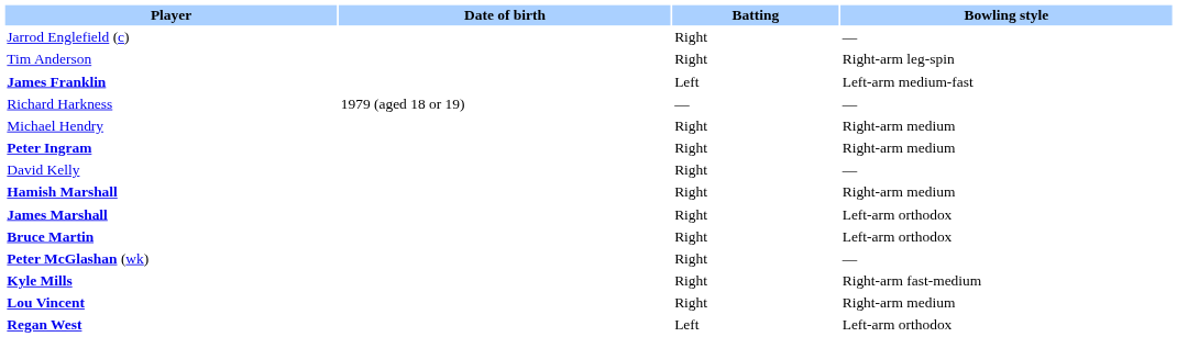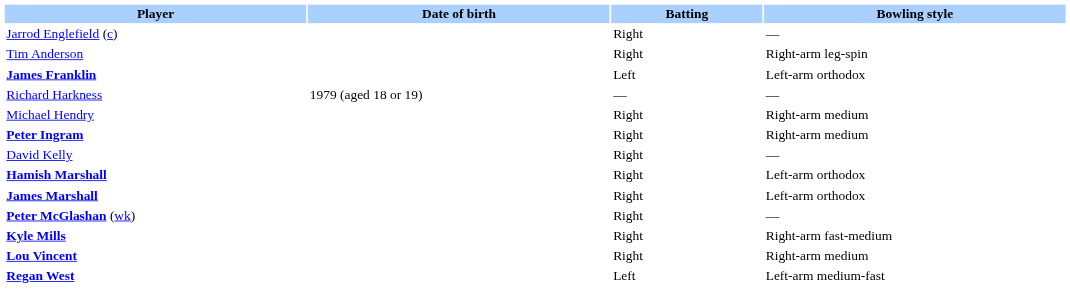James Franklin | Bowling style: Left-arm medium-fast -> Left-arm orthodox
Hamish Marshall | Bowling style: Right-arm medium -> Left-arm orthodox
- row: Bruce Martin | Right | Left-arm orthodox
Regan West | Bowling style: Left-arm orthodox -> Left-arm medium-fast
